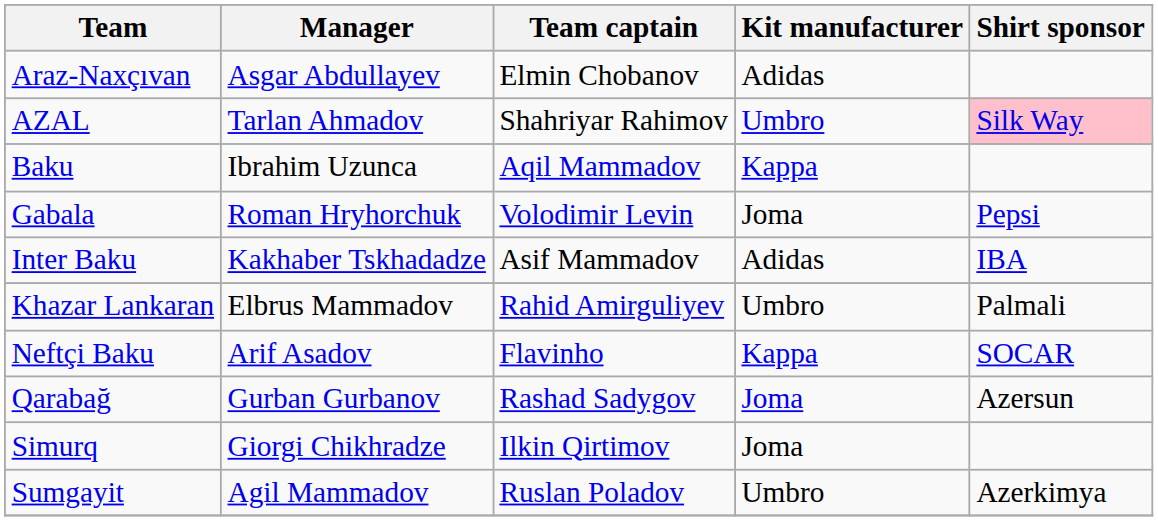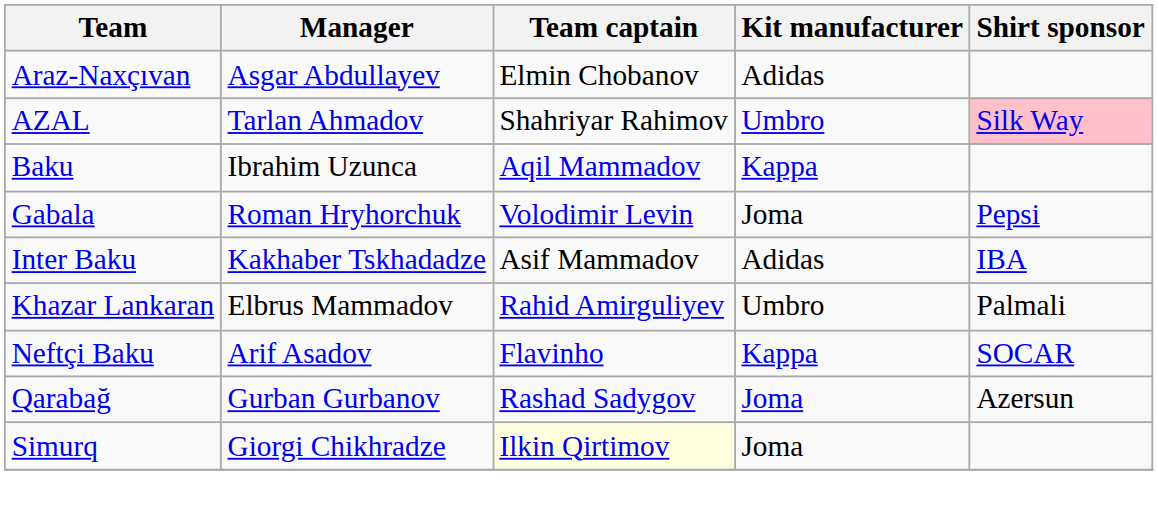Simurq | Team captain: no background -> lightyellow background
- row: Sumgayit | Agil Mammadov | Ruslan Poladov | Umbro | Azerkimya
